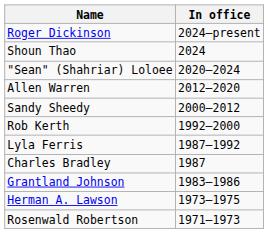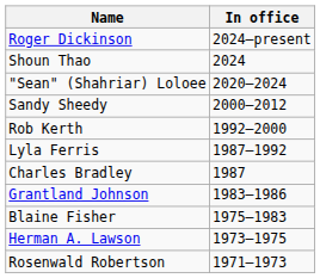- row: Allen Warren | 2012–2020
+ row: Blaine Fisher | 1975–1983
